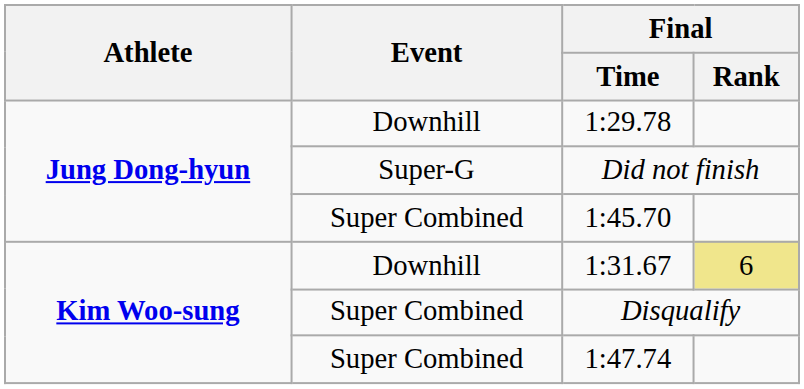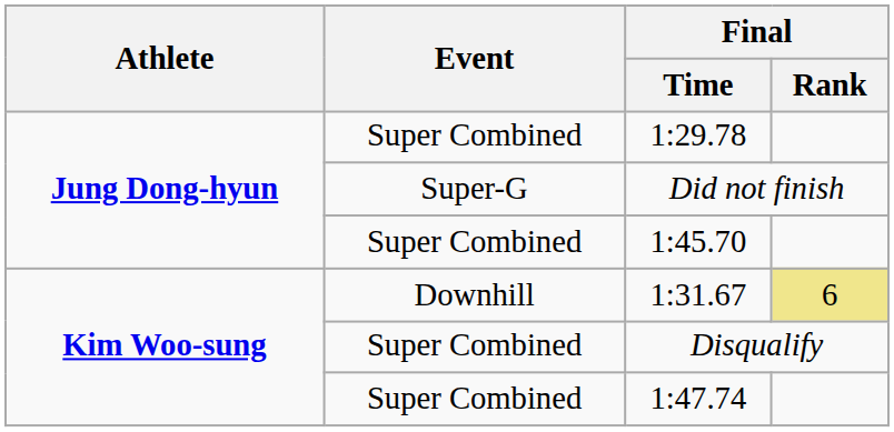1:29.78 | Event: Downhill -> Super Combined
